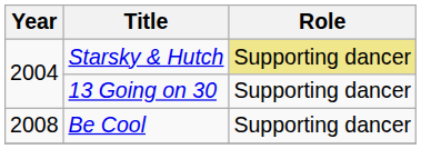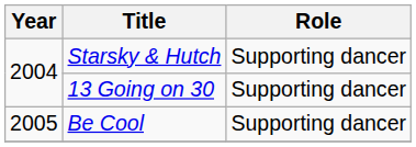Starsky & Hutch | Role: khaki background -> no background
Be Cool | Year: 2008 -> 2005
